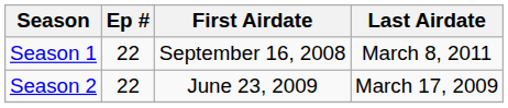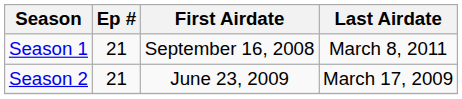Season 1 | Ep #: 22 -> 21
Season 2 | Ep #: 22 -> 21
